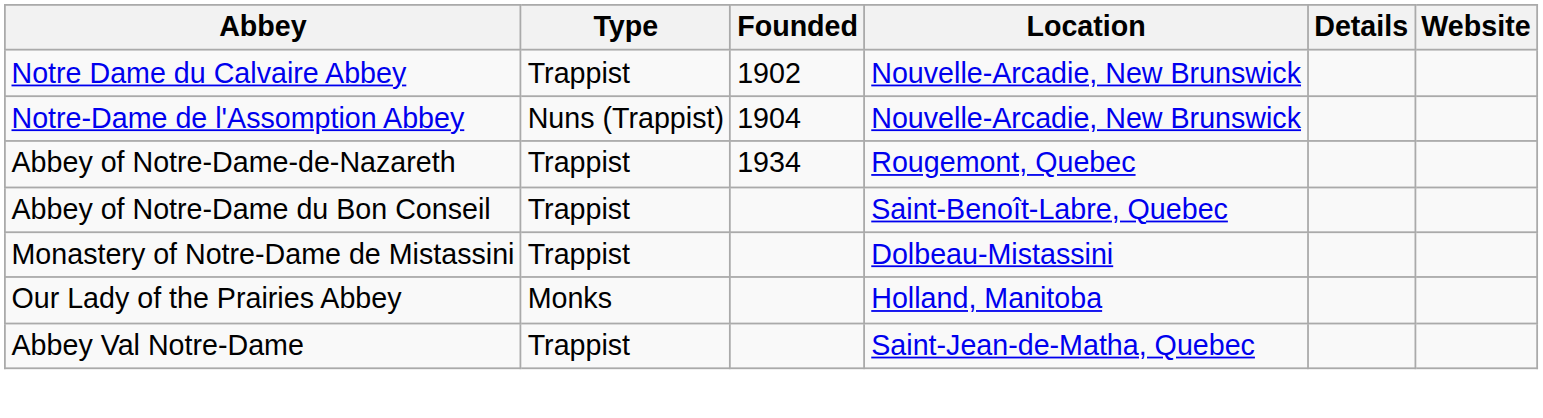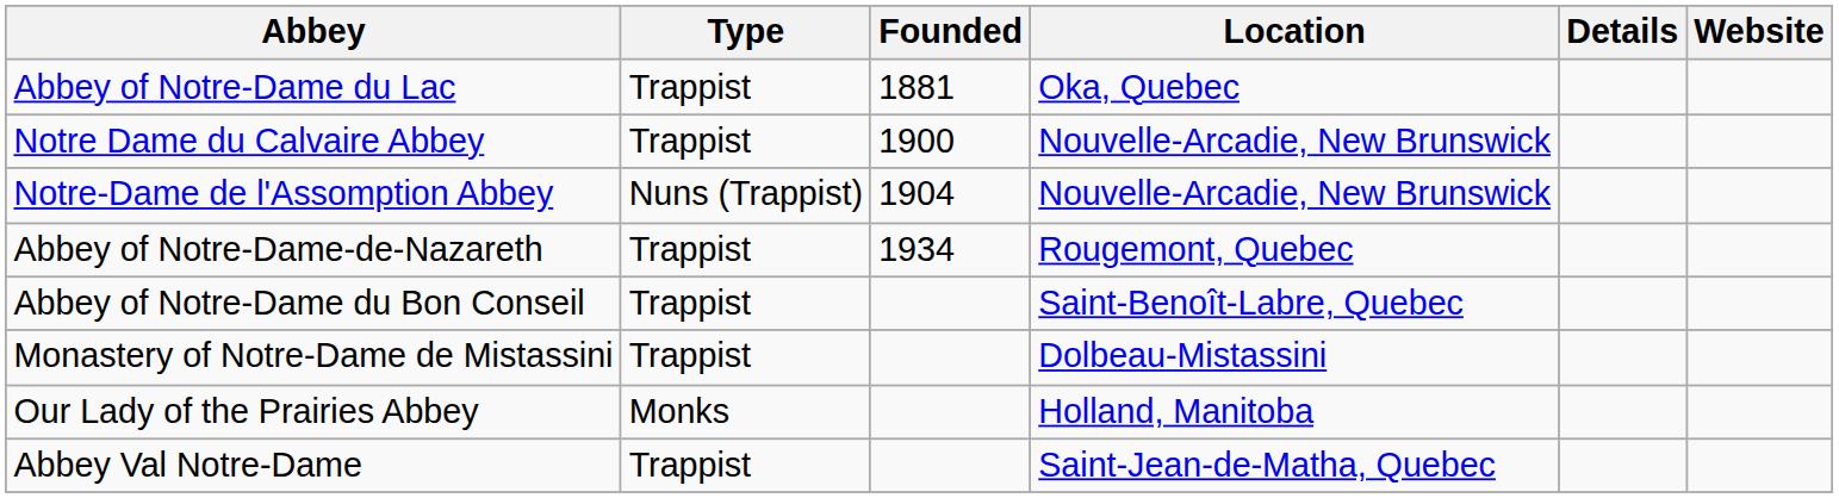+ row: Abbey of Notre-Dame du Lac | Trappist | 1881 | Oka, Quebec
Notre Dame du Calvaire Abbey | Founded: 1902 -> 1900
